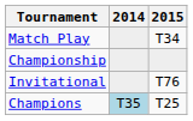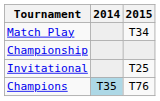Invitational | 2015: T76 -> T25
Champions | 2015: T25 -> T76
